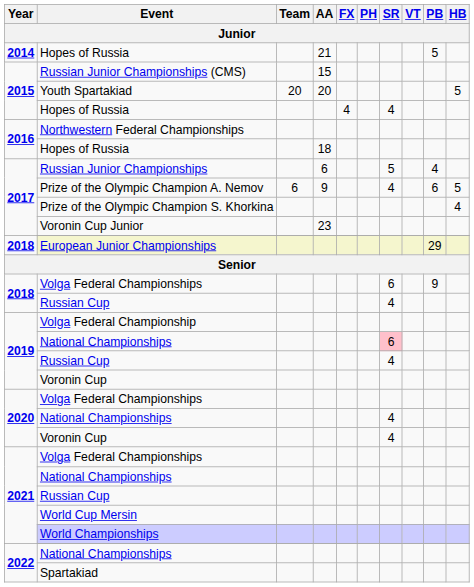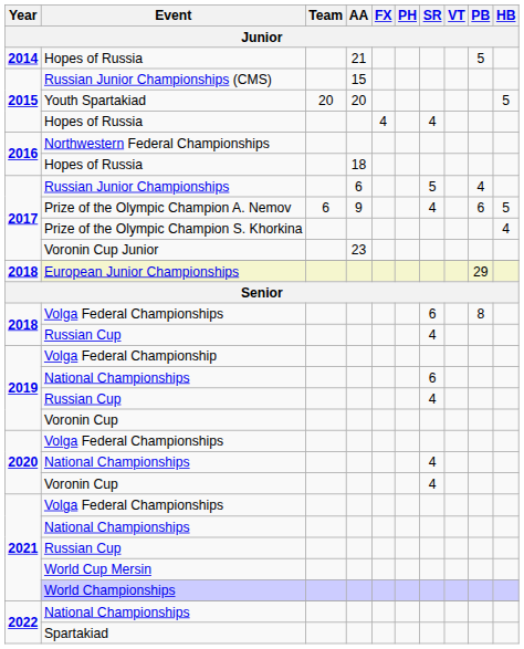2018 / Volga Federal Championships | PB: 9 -> 8
2019 / National Championships | SR: pink background -> no background
